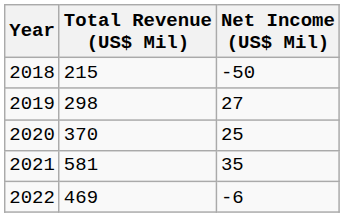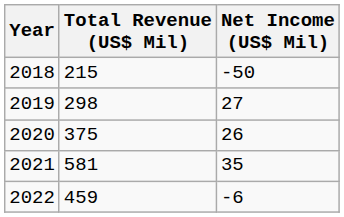2020 | Total Revenue (US$ Mil): 370 -> 375
2020 | Net Income (US$ Mil): 25 -> 26
2022 | Total Revenue (US$ Mil): 469 -> 459
